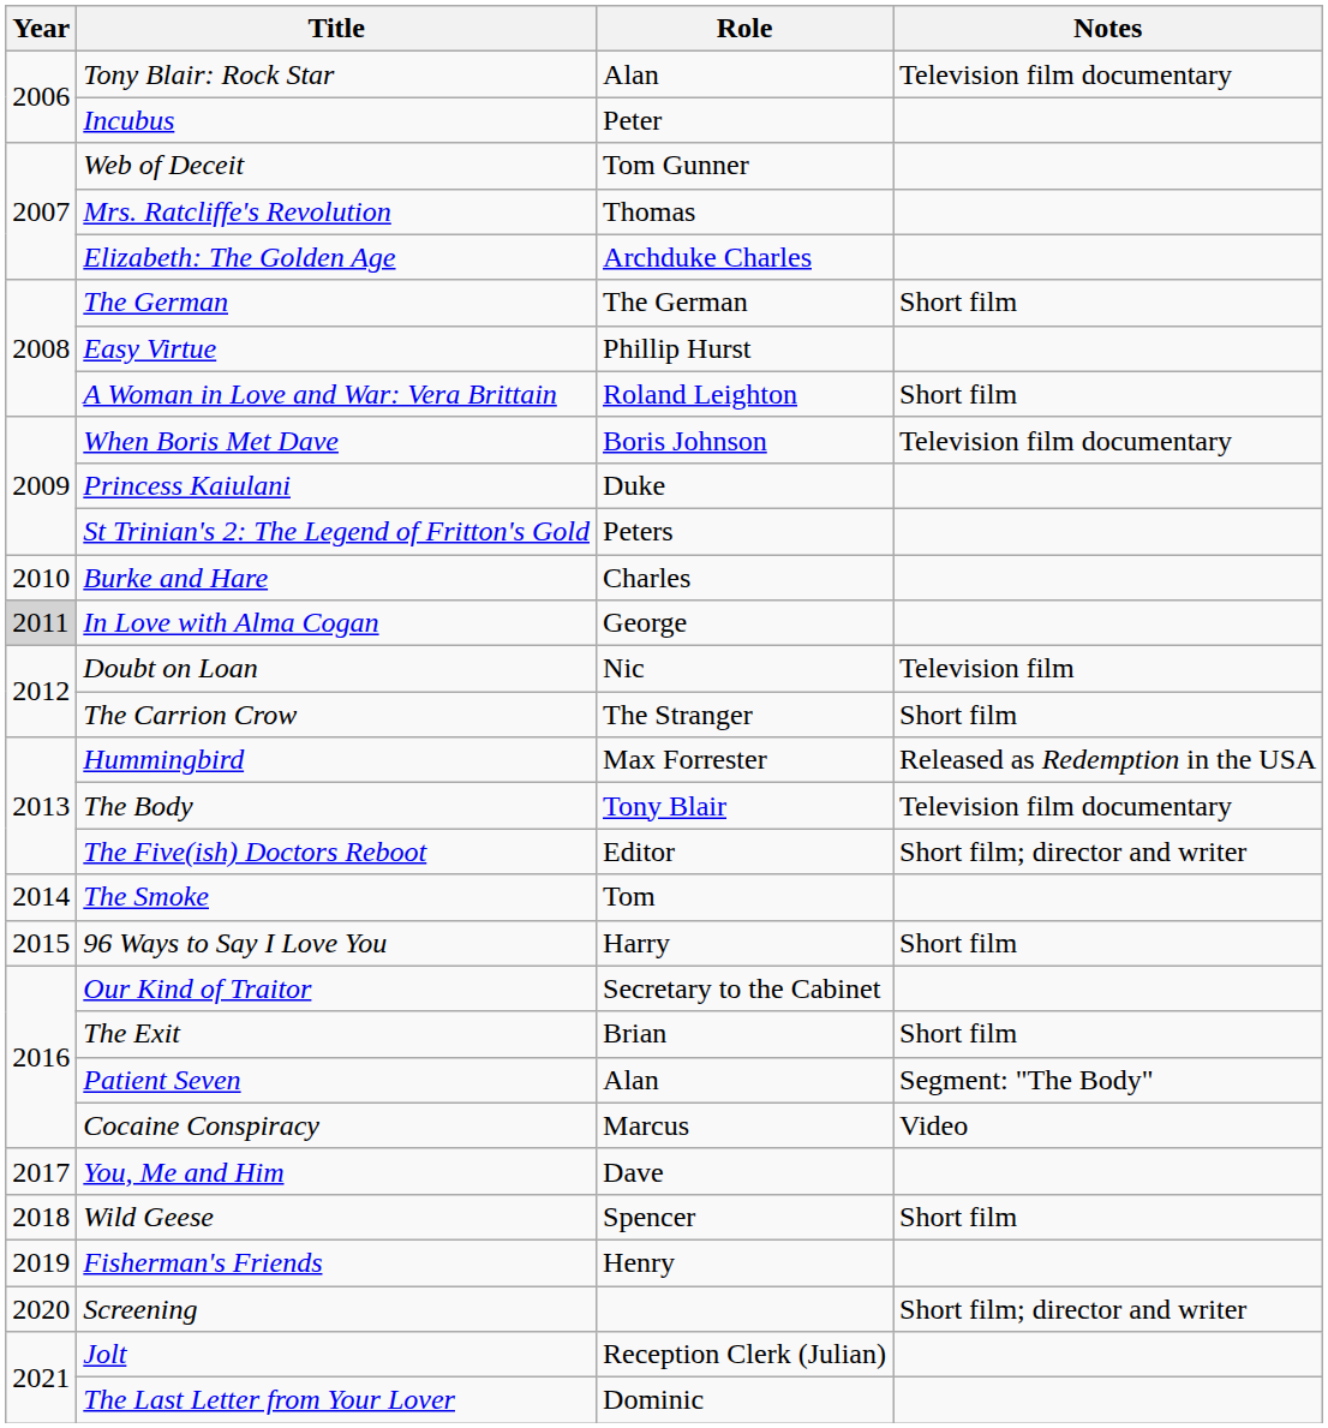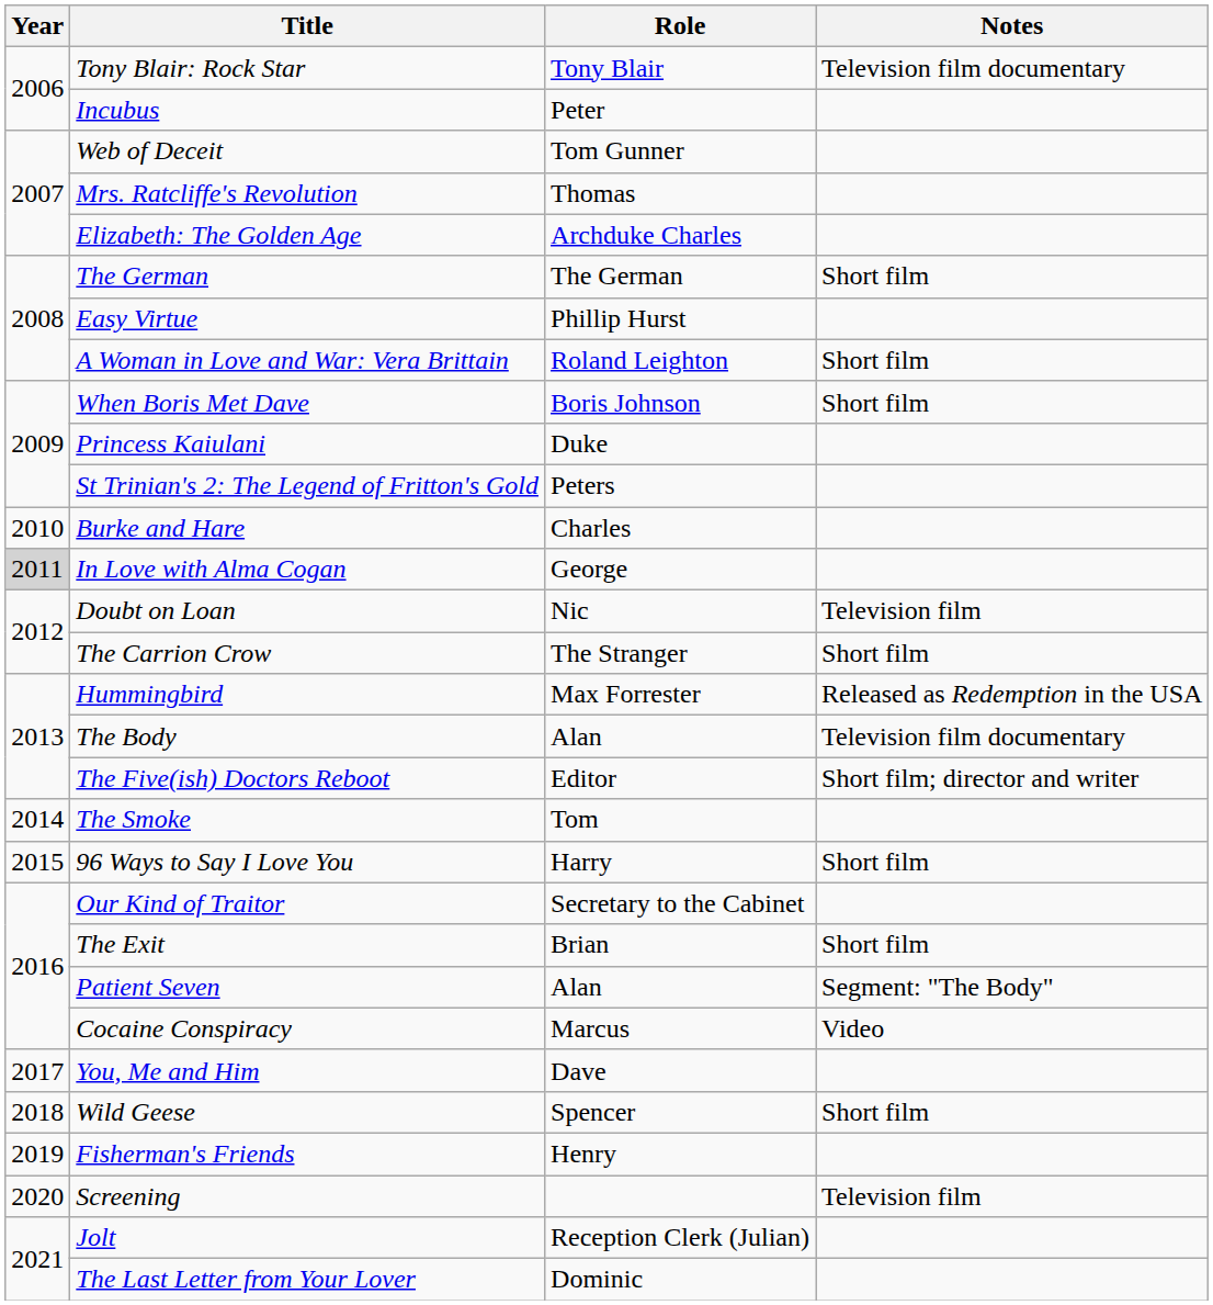Tony Blair: Rock Star | Role: Alan -> Tony Blair
When Boris Met Dave | Notes: Television film documentary -> Short film
The Body | Role: Tony Blair -> Alan
Screening | Notes: Short film; director and writer -> Television film
